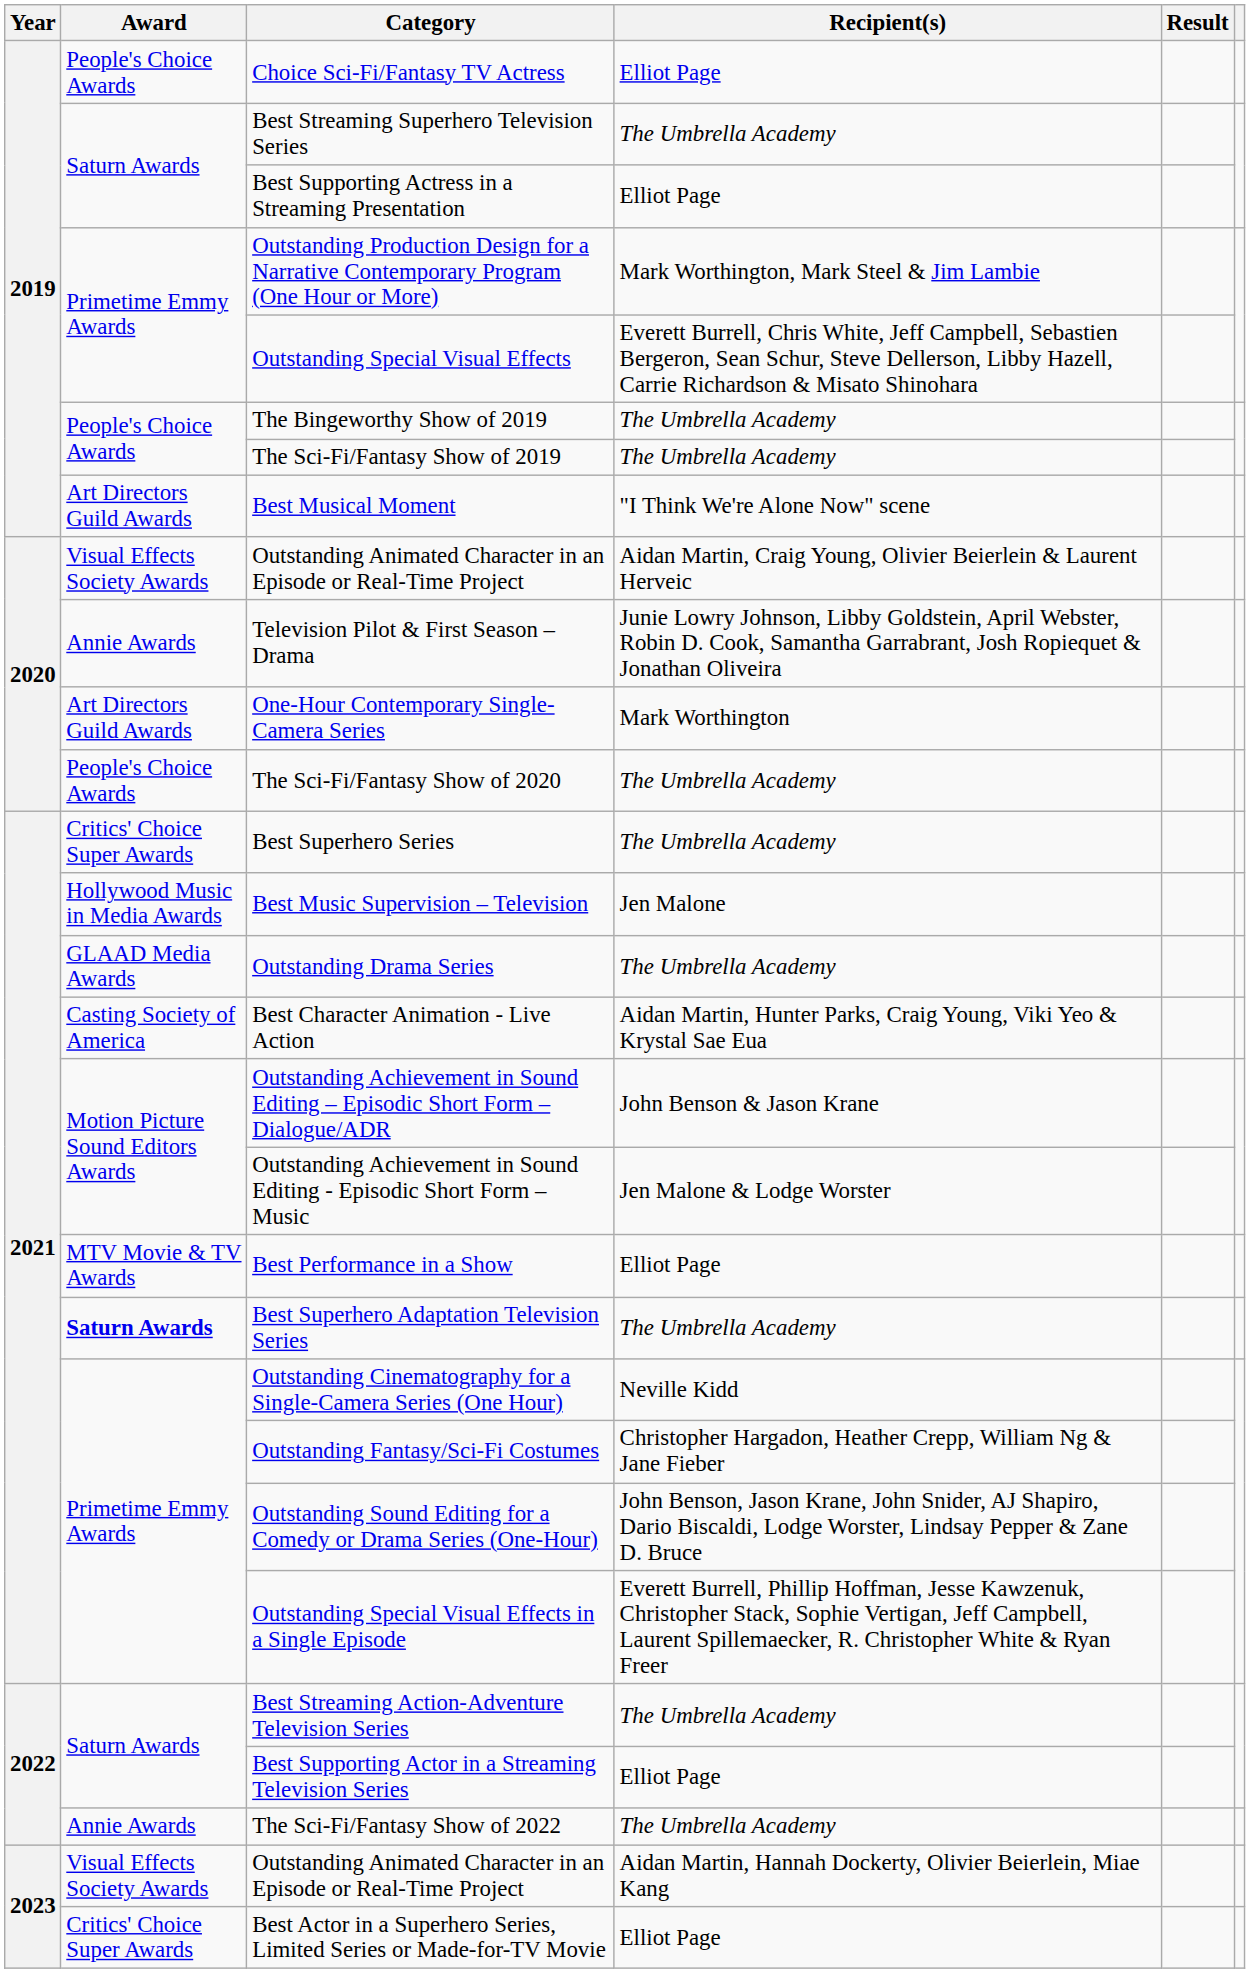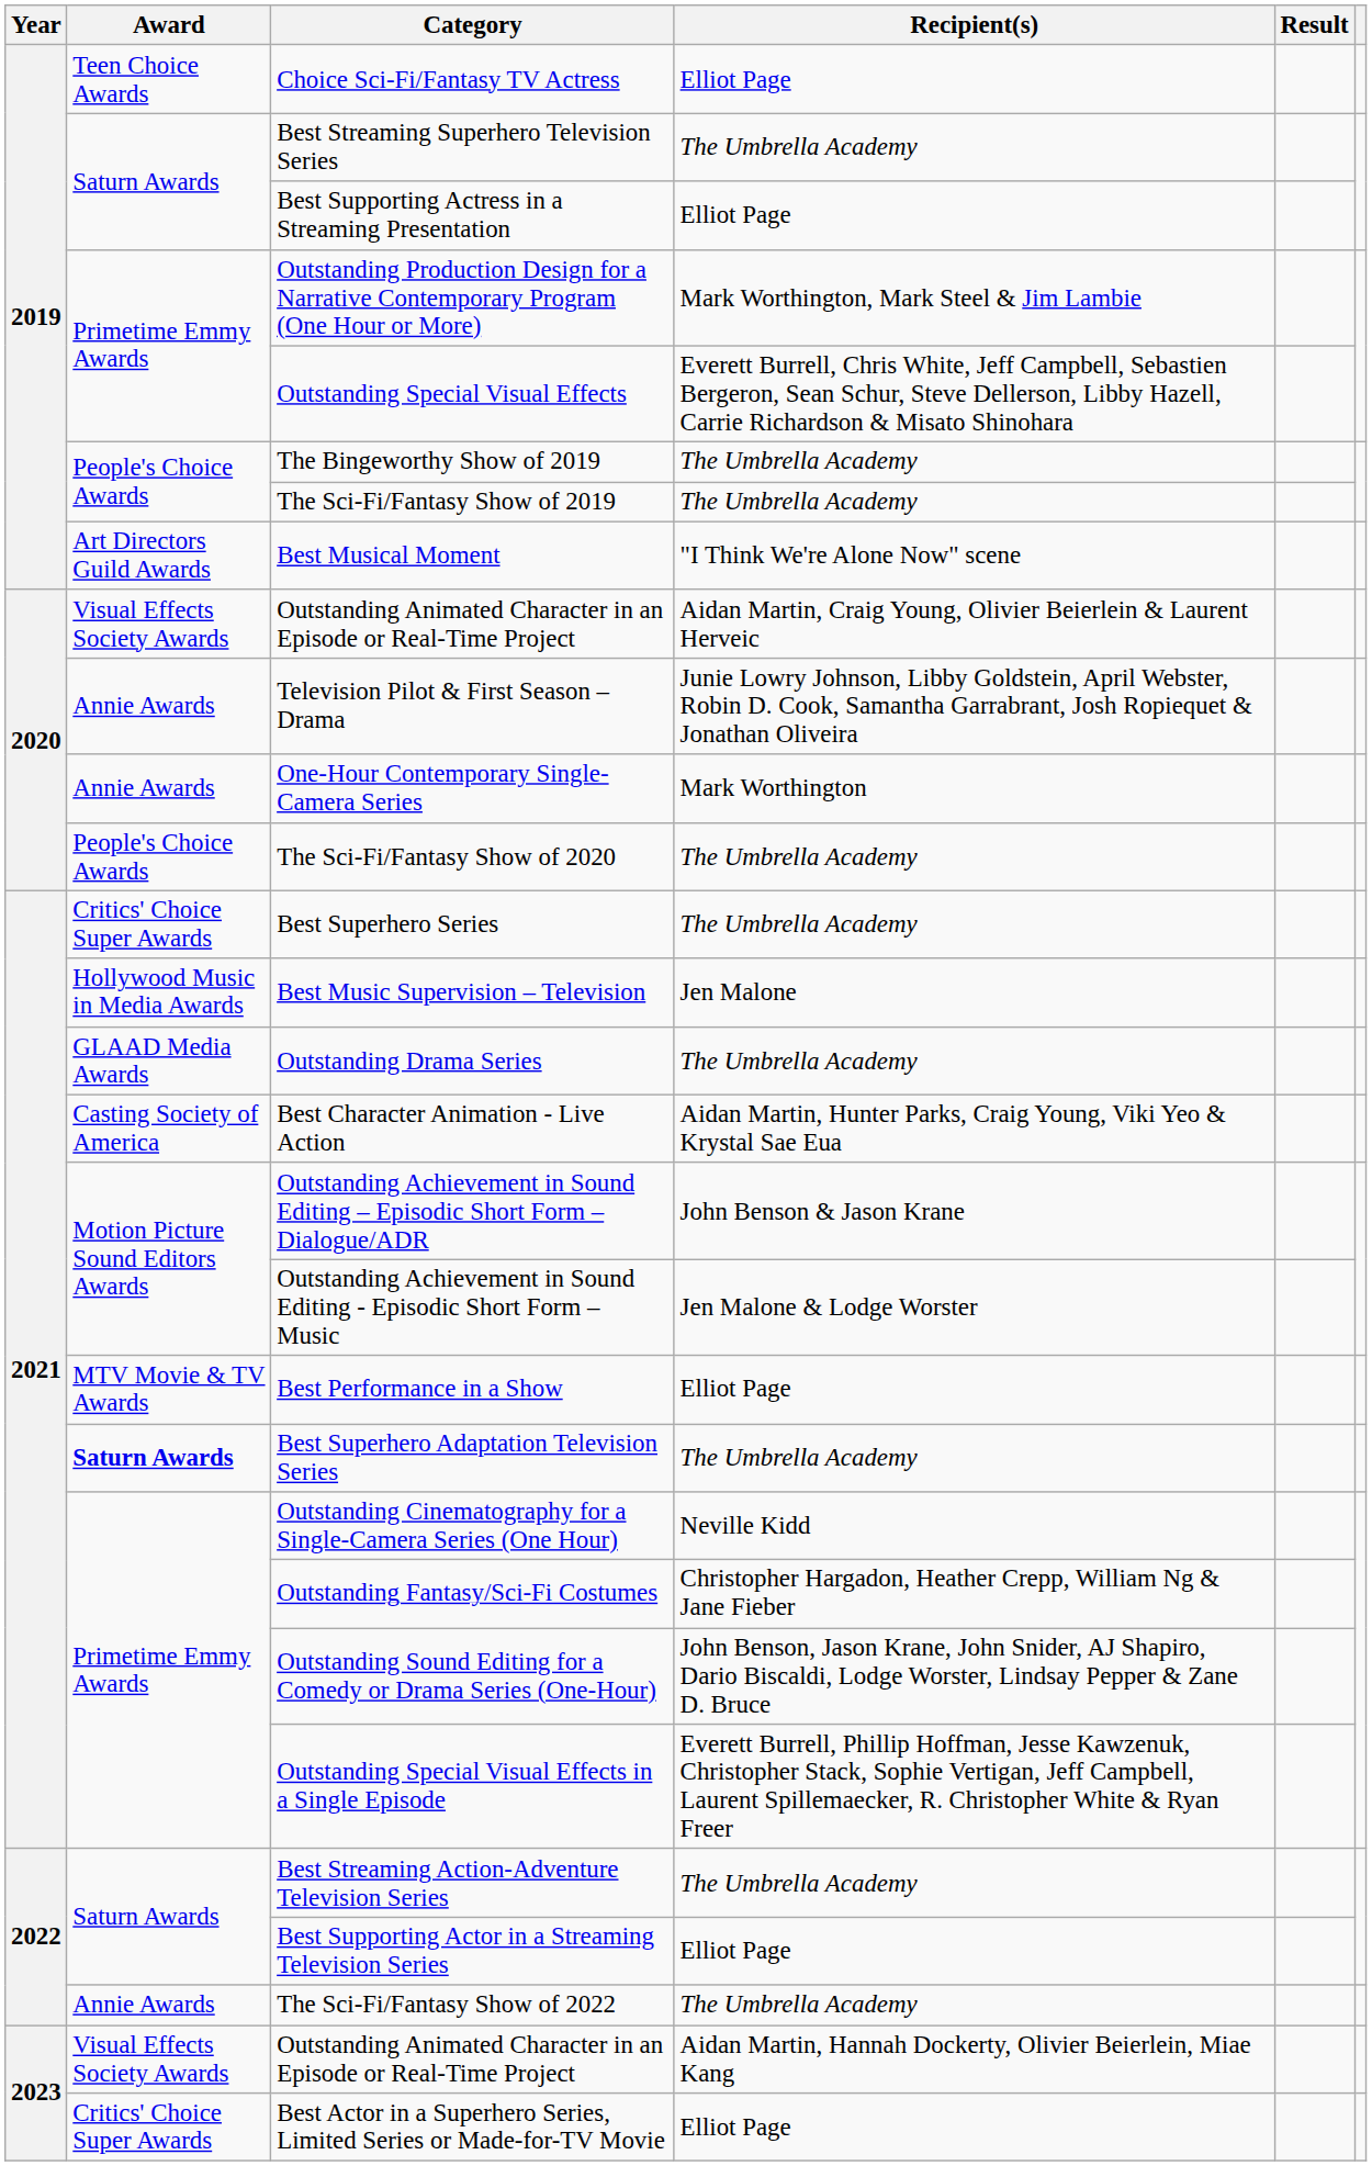Choice Sci-Fi/Fantasy TV Actress | Award: People's Choice Awards -> Teen Choice Awards
One-Hour Contemporary Single-Camera Series | Award: Art Directors Guild Awards -> Annie Awards
